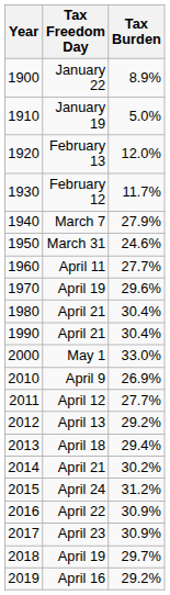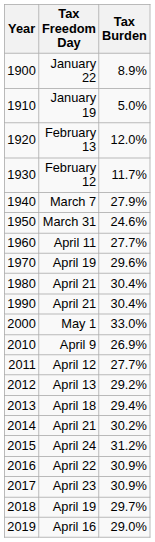2019 | Tax Burden: 29.2% -> 29.0%
